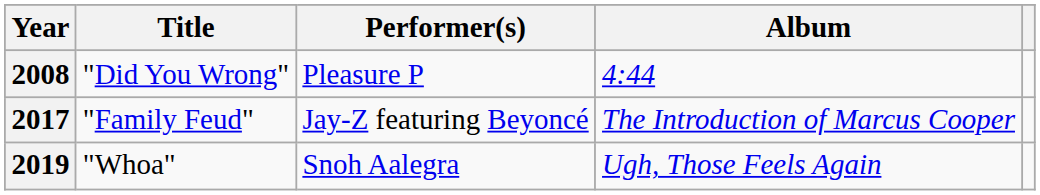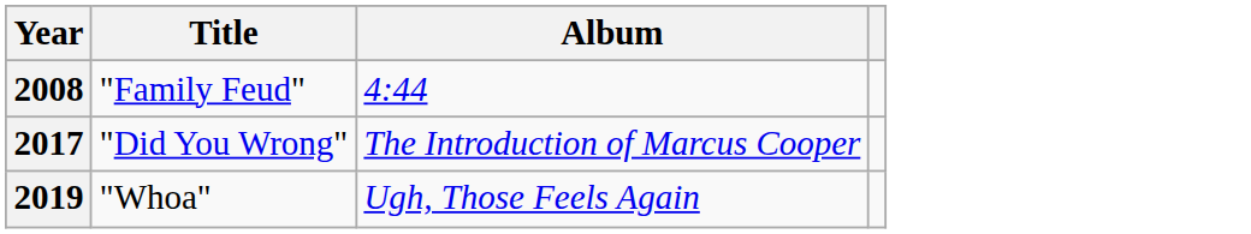- column: Performer(s) | Pleasure P | Jay-Z featuring Beyoncé | Snoh Aalegra
2008 | Title: "Did You Wrong" -> "Family Feud"
2017 | Title: "Family Feud" -> "Did You Wrong"
